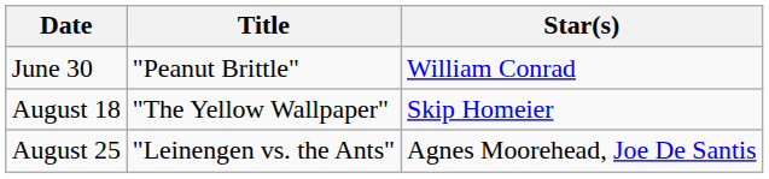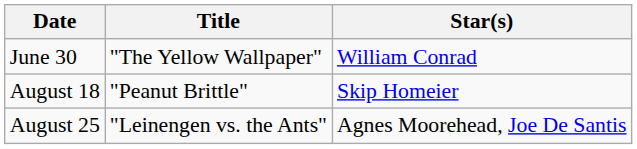June 30 | Title: "Peanut Brittle" -> "The Yellow Wallpaper"
August 18 | Title: "The Yellow Wallpaper" -> "Peanut Brittle"
